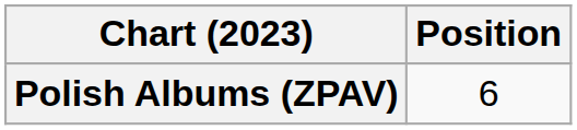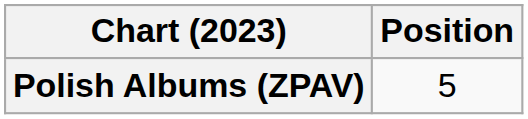Polish Albums (ZPAV) | Position: 6 -> 5
